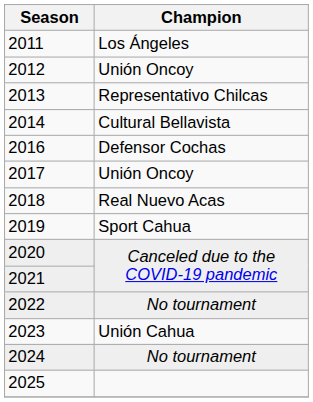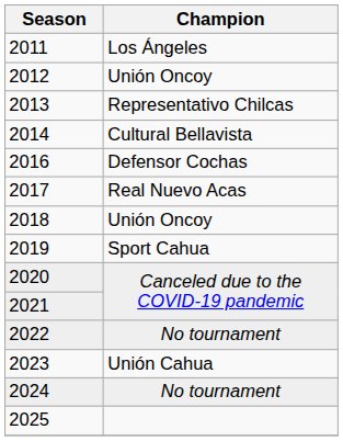2017 | Champion: Unión Oncoy -> Real Nuevo Acas
2018 | Champion: Real Nuevo Acas -> Unión Oncoy
